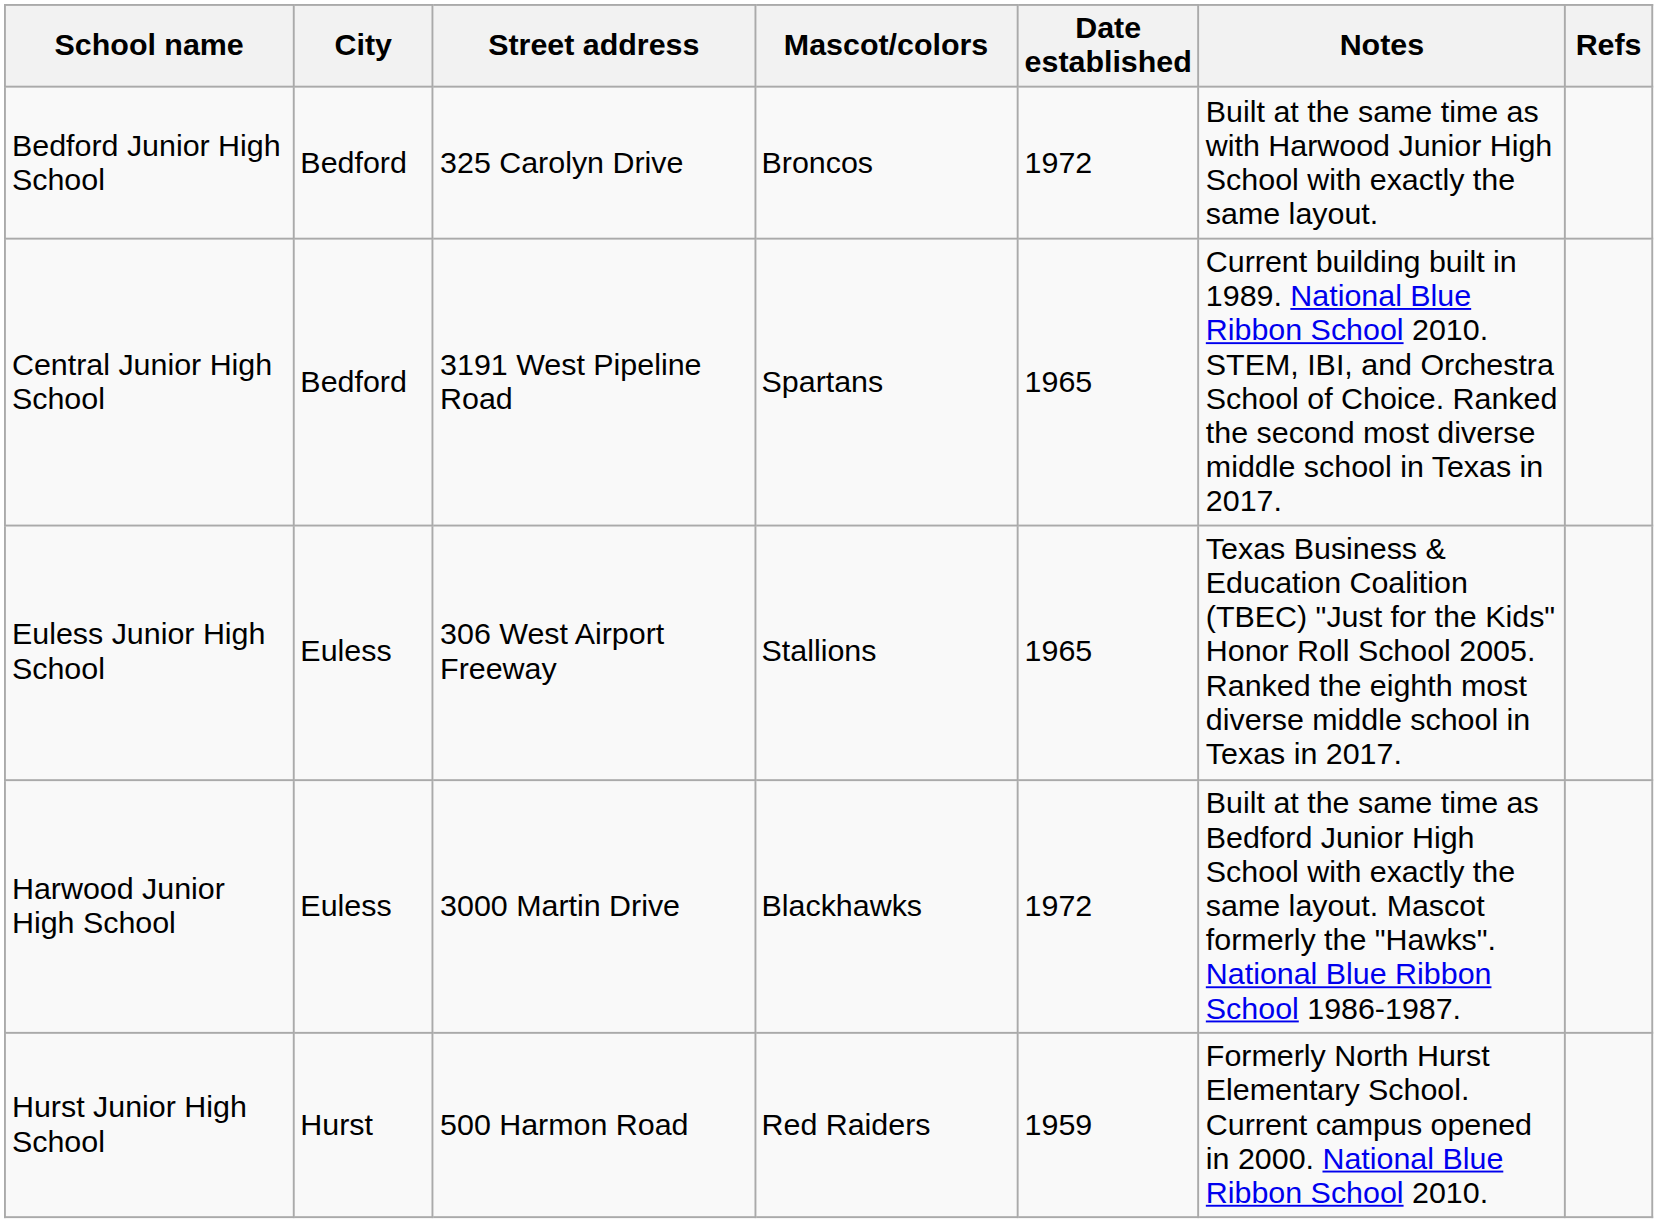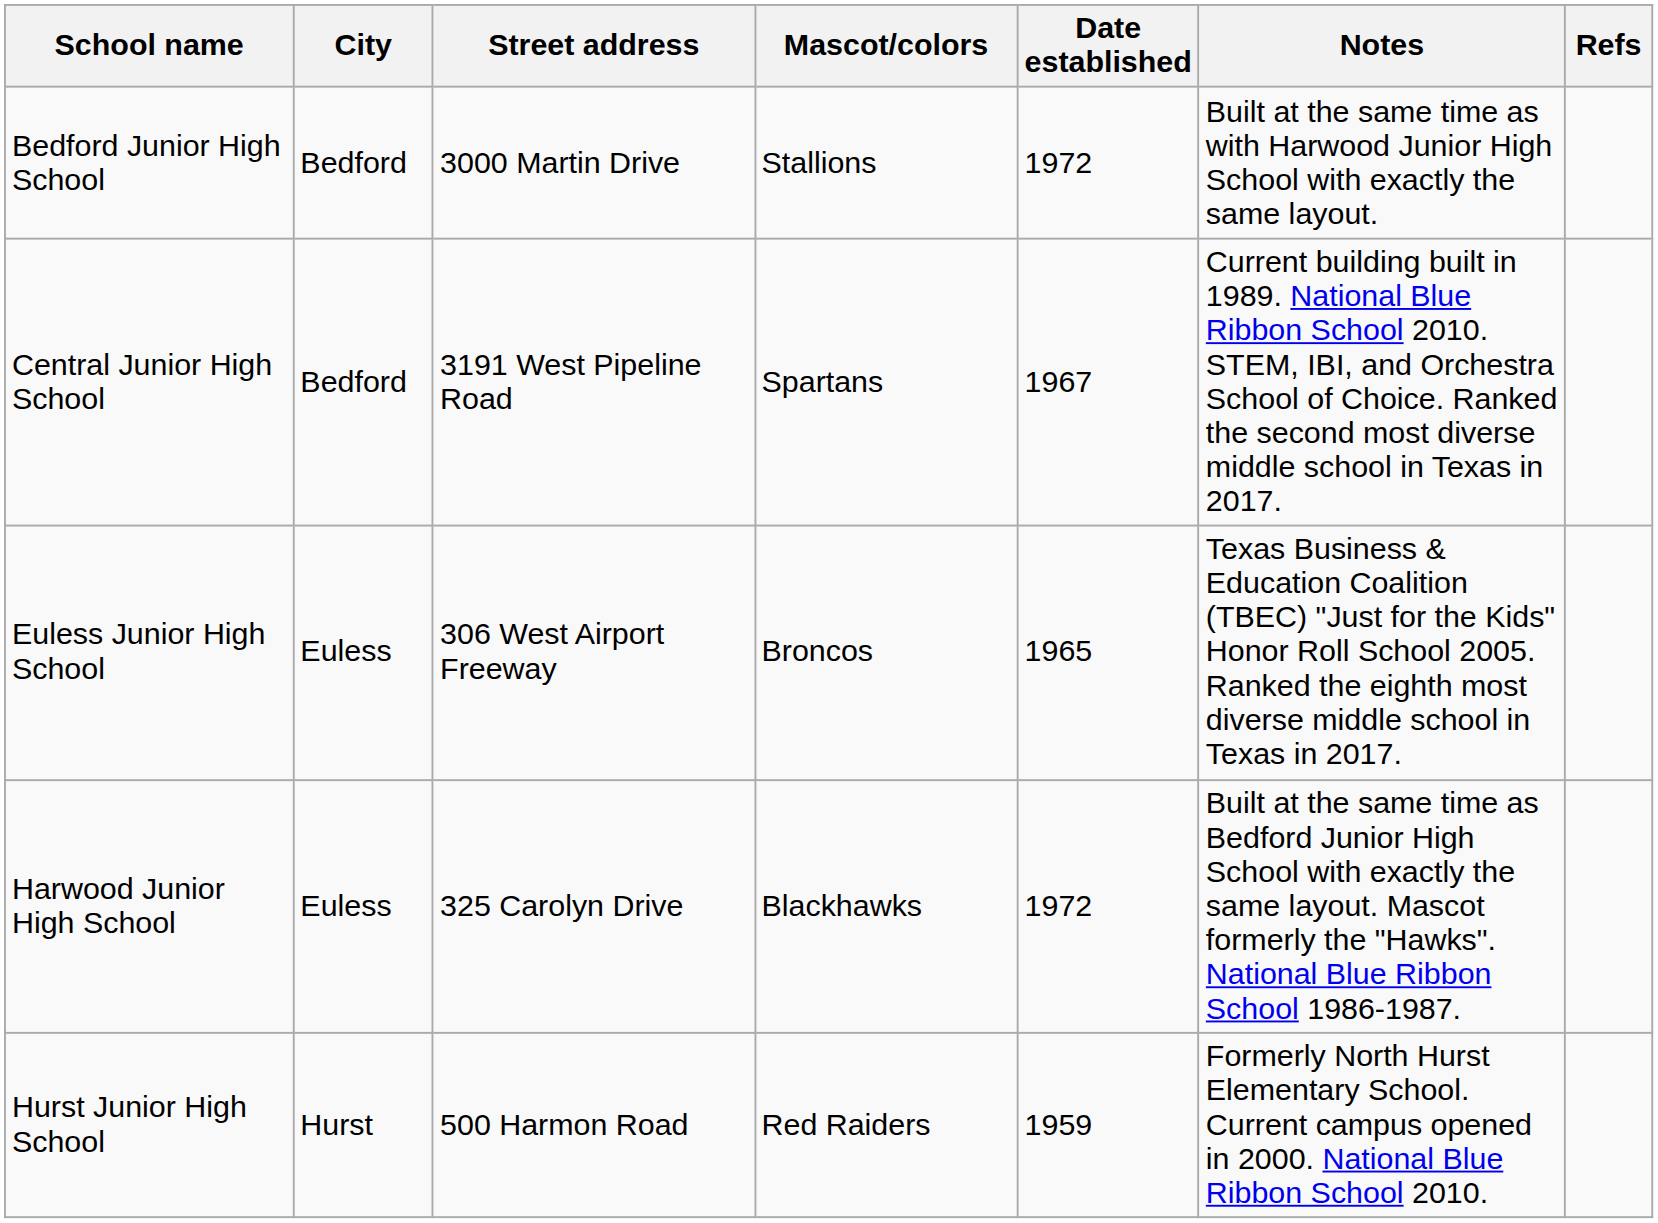Bedford Junior High School | Street address: 325 Carolyn Drive -> 3000 Martin Drive
Bedford Junior High School | Mascot/colors: Broncos -> Stallions
Central Junior High School | Date established: 1965 -> 1967
Euless Junior High School | Mascot/colors: Stallions -> Broncos
Harwood Junior High School | Street address: 3000 Martin Drive -> 325 Carolyn Drive
